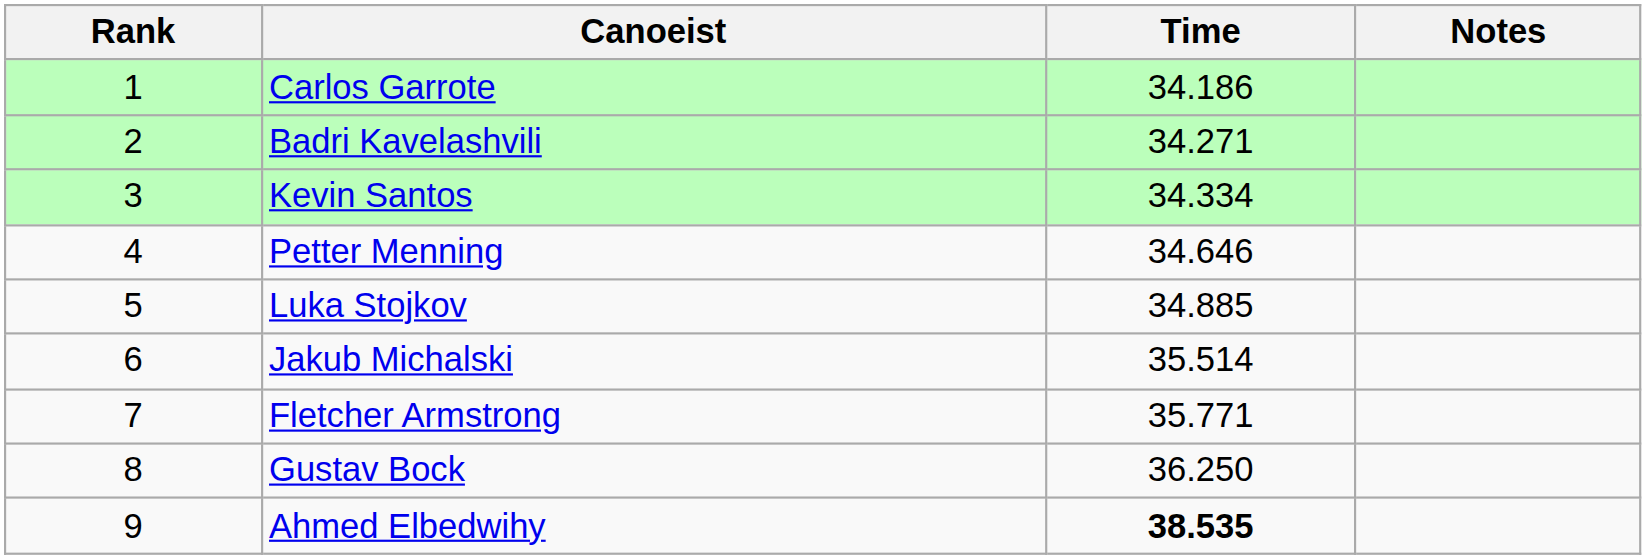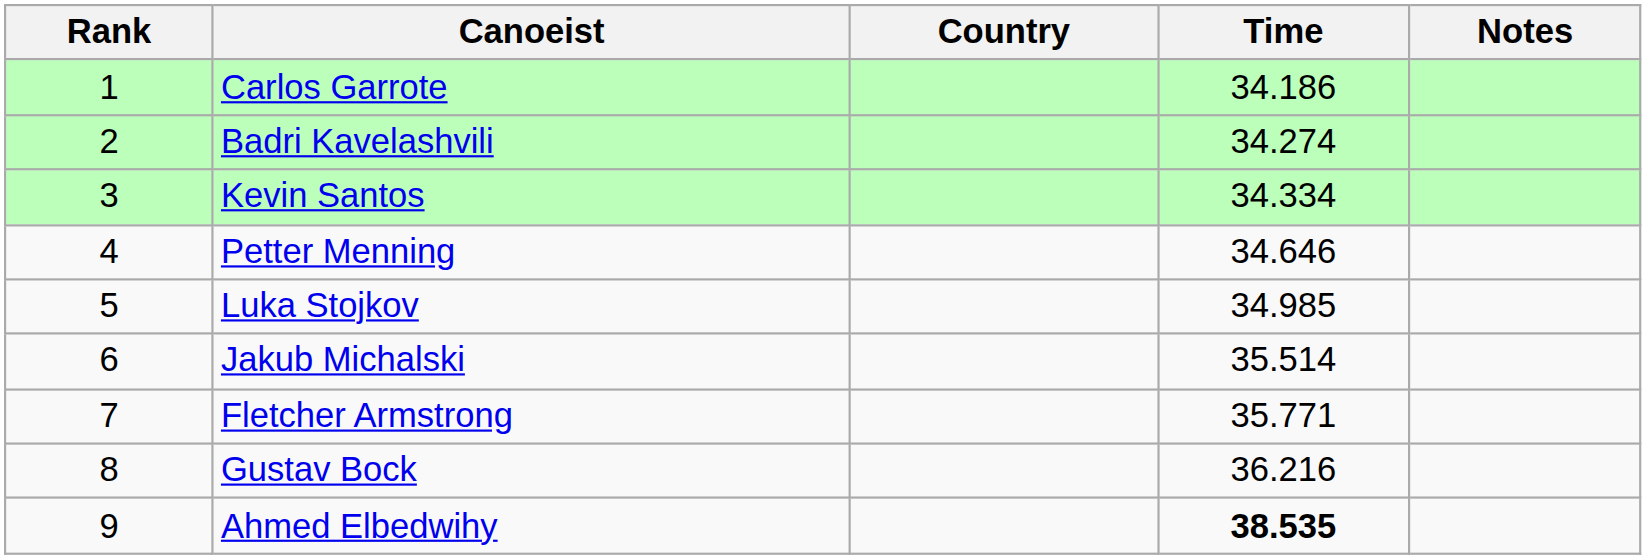+ column: Country
Badri Kavelashvili | Time: 34.271 -> 34.274
Luka Stojkov | Time: 34.885 -> 34.985
Gustav Bock | Time: 36.250 -> 36.216
